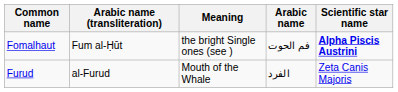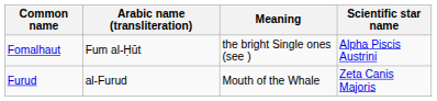- column: Arabic name | فم الحوت | الفرد
Fomalhaut | Scientific star name: bold -> normal
